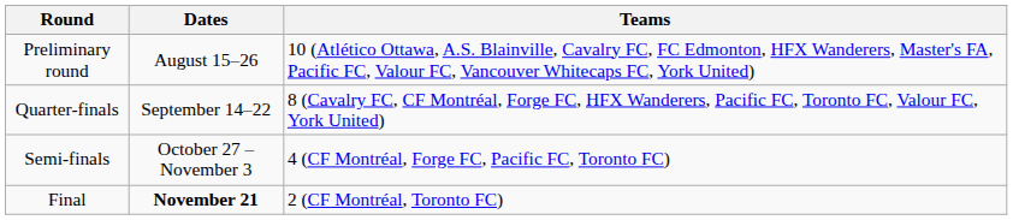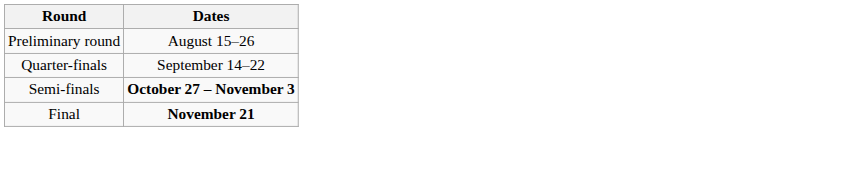- column: Teams | 10 (Atlético Ottawa, A.S. Blainville, Cavalry FC, FC Edmonton, HFX Wanderers, Master's FA, Pacific FC, Valour FC, Vancouver Whitecaps FC, York United) | 8 (Cavalry FC, CF Montréal, Forge FC, HFX Wanderers, Pacific FC, Toronto FC, Valour FC, York United) | 4 (CF Montréal, Forge FC, Pacific FC, Toronto FC) | 2 (CF Montréal, Toronto FC)
Semi-finals | Dates: normal -> bold
